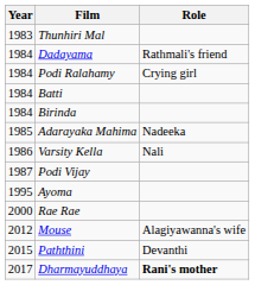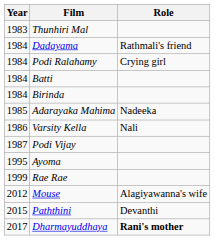Rae Rae | Year: 2000 -> 1999
